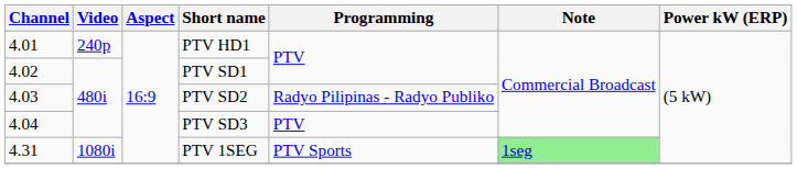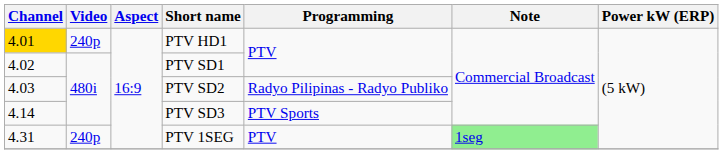PTV HD1 | Channel: no background -> gold background
PTV SD3 | Channel: 4.04 -> 4.14
PTV SD3 | Programming: PTV -> PTV Sports
PTV 1SEG | Video: 1080i -> 240p
PTV 1SEG | Programming: PTV Sports -> PTV
